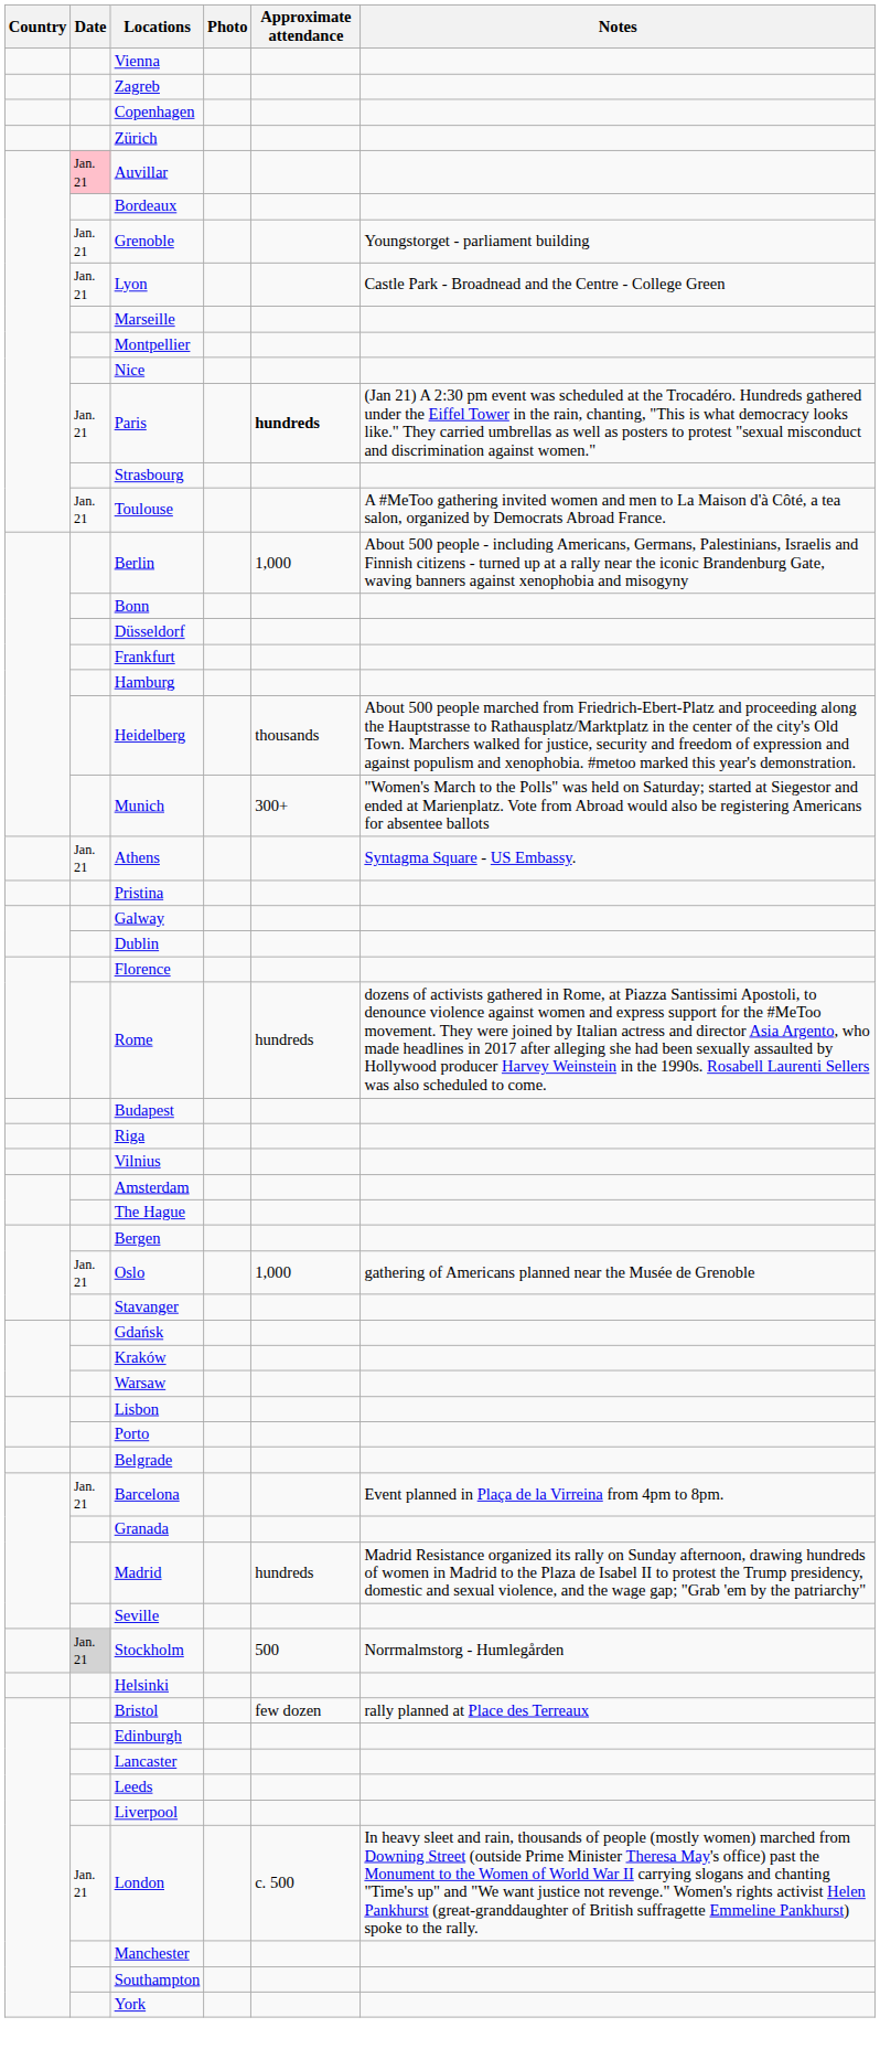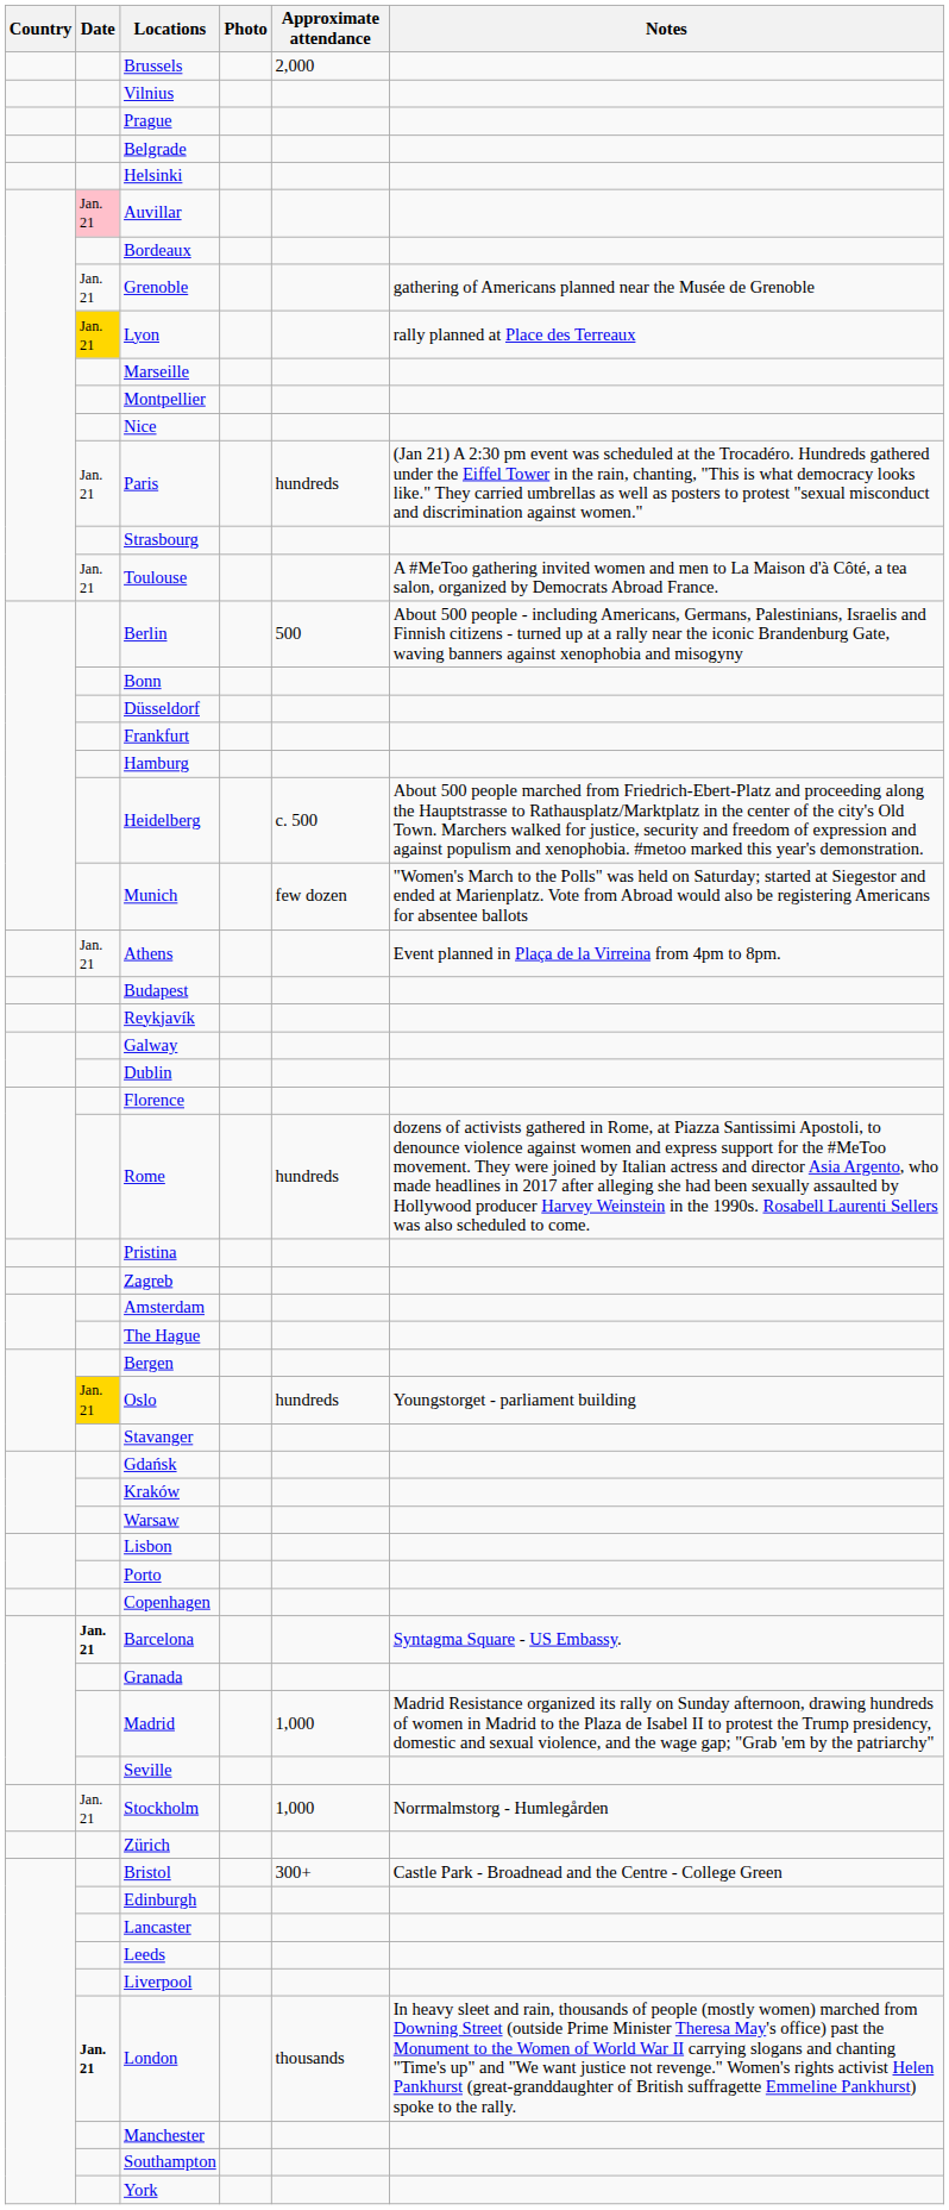- row: Vienna
+ row: Brussels | 2,000
rows swapped: Zagreb <-> Vilnius
+ row: Prague
rows swapped: Copenhagen <-> Belgrade
rows swapped: Helsinki <-> Zürich
Grenoble | Notes: Youngstorget - parliament building -> gathering of Americans planned near the Musée de Grenoble
Lyon | Date: no background -> gold background
Lyon | Notes: Castle Park - Broadnead and the Centre - College Green -> rally planned at Place des Terreaux
Paris | Approximate attendance: bold -> normal
Berlin | Approximate attendance: 1,000 -> 500
Heidelberg | Approximate attendance: thousands -> c. 500
Munich | Approximate attendance: 300+ -> few dozen
Athens | Notes: Syntagma Square - US Embassy. -> Event planned in Plaça de la Virreina from 4pm to 8pm.
rows swapped: Budapest <-> Pristina
+ row: Reykjavík
- row: Riga
Oslo | Date: no background -> gold background
Oslo | Approximate attendance: 1,000 -> hundreds
Oslo | Notes: gathering of Americans planned near the Musée de Grenoble -> Youngstorget - parliament building
Barcelona | Date: normal -> bold
Barcelona | Notes: Event planned in Plaça de la Virreina from 4pm to 8pm. -> Syntagma Square - US Embassy.
Madrid | Approximate attendance: hundreds -> 1,000
Stockholm | Date: lightgrey background -> no background
Stockholm | Approximate attendance: 500 -> 1,000
Bristol | Approximate attendance: few dozen -> 300+
Bristol | Notes: rally planned at Place des Terreaux -> Castle Park - Broadnead and the Centre - College Green
London | Date: normal -> bold
London | Approximate attendance: c. 500 -> thousands
